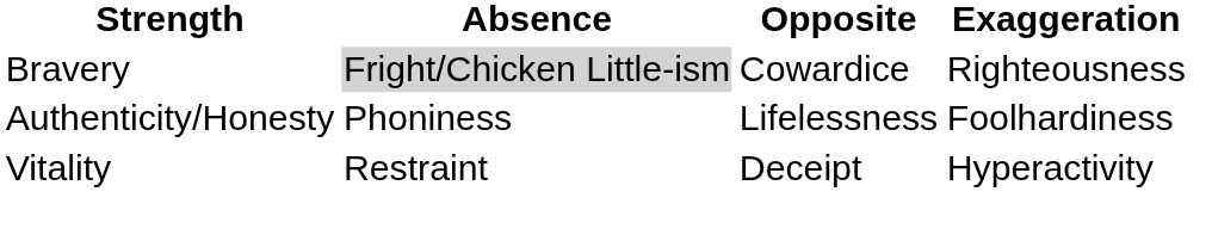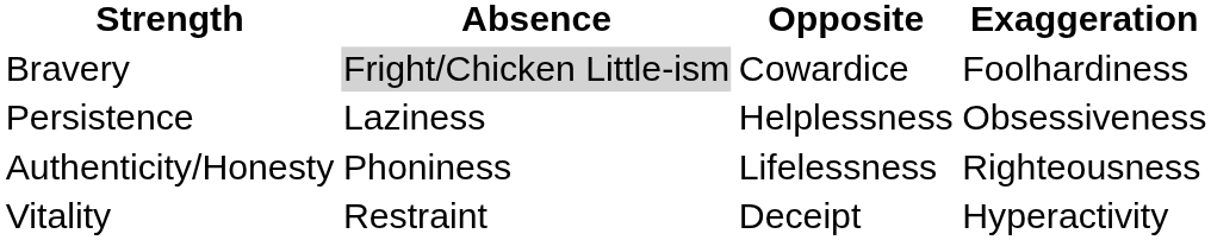Bravery | Exaggeration: Righteousness -> Foolhardiness
+ row: Persistence | Laziness | Helplessness | Obsessiveness
Authenticity/Honesty | Exaggeration: Foolhardiness -> Righteousness
